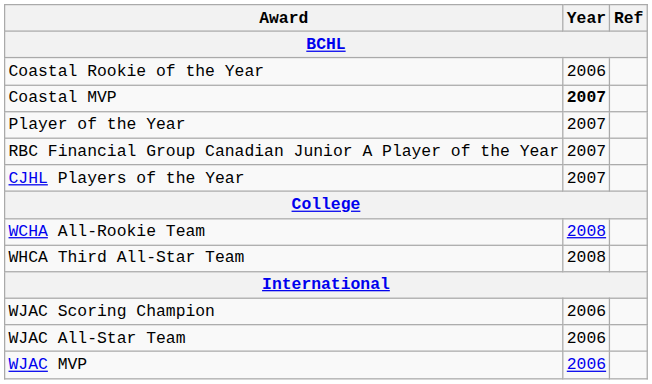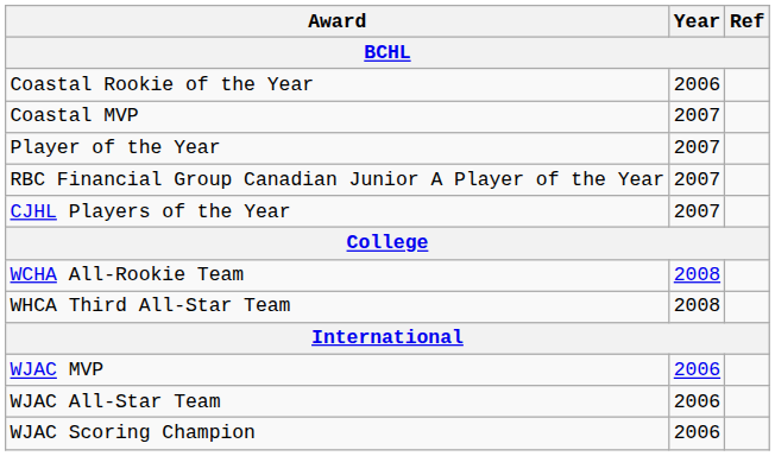Coastal MVP | Year: bold -> normal
rows swapped: WJAC MVP <-> WJAC Scoring Champion
